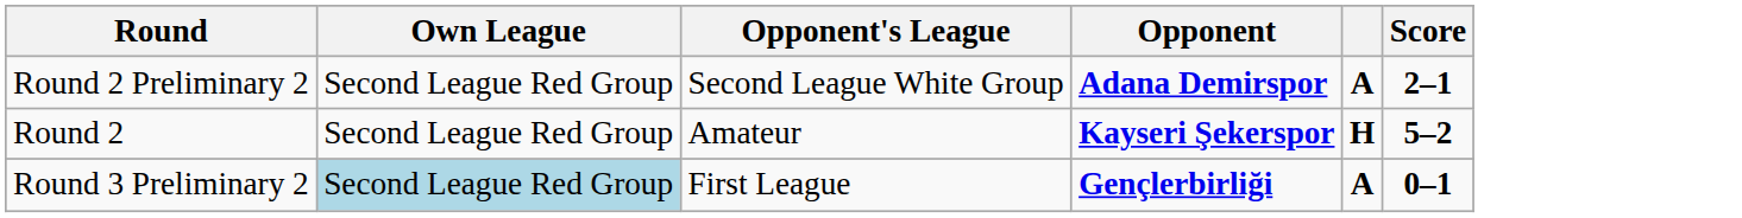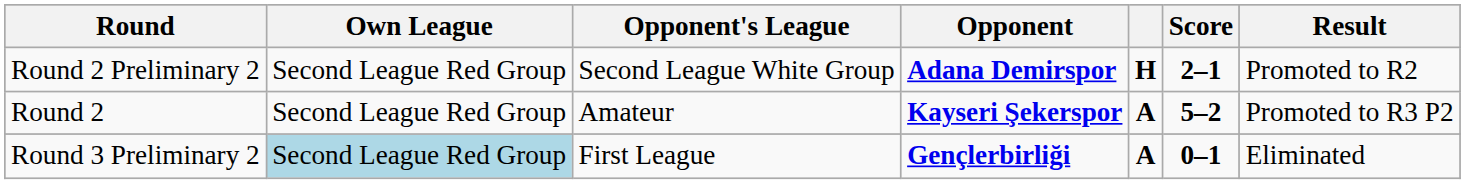+ column: Result | Promoted to R2 | Promoted to R3 P2 | Eliminated
Round 2 Preliminary 2 | column 5: A -> H
Round 2 | column 5: H -> A
